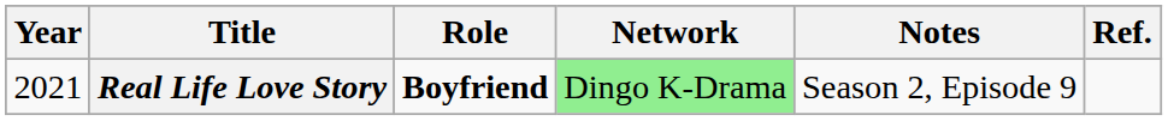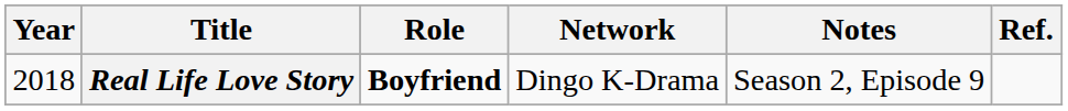Real Life Love Story | Year: 2021 -> 2018
Real Life Love Story | Network: lightgreen background -> no background
